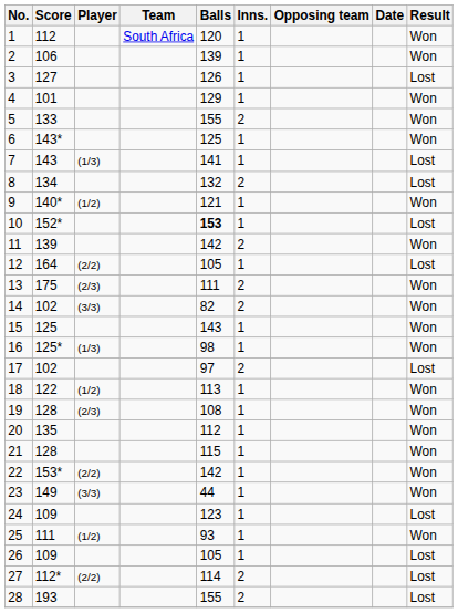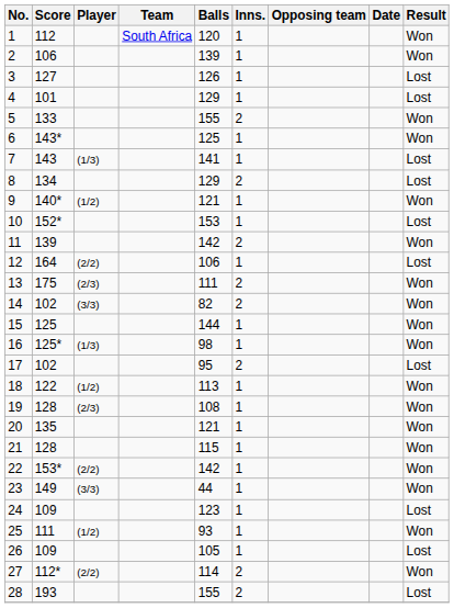4 | Result: Won -> Lost
8 | Balls: 132 -> 129
10 | Balls: bold -> normal
12 | Balls: 105 -> 106
15 | Balls: 143 -> 144
17 | Balls: 97 -> 95
20 | Balls: 112 -> 121
27 | Result: Lost -> Won
